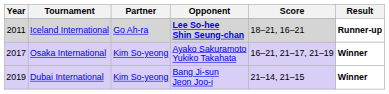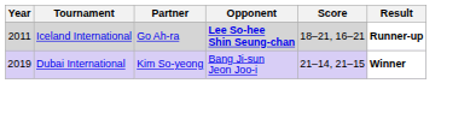- row: 2017 | Osaka International | Kim So-yeong | Ayako Sakuramoto Yukiko Takahata | 16–21, 21–17, 21–19 | Winner
